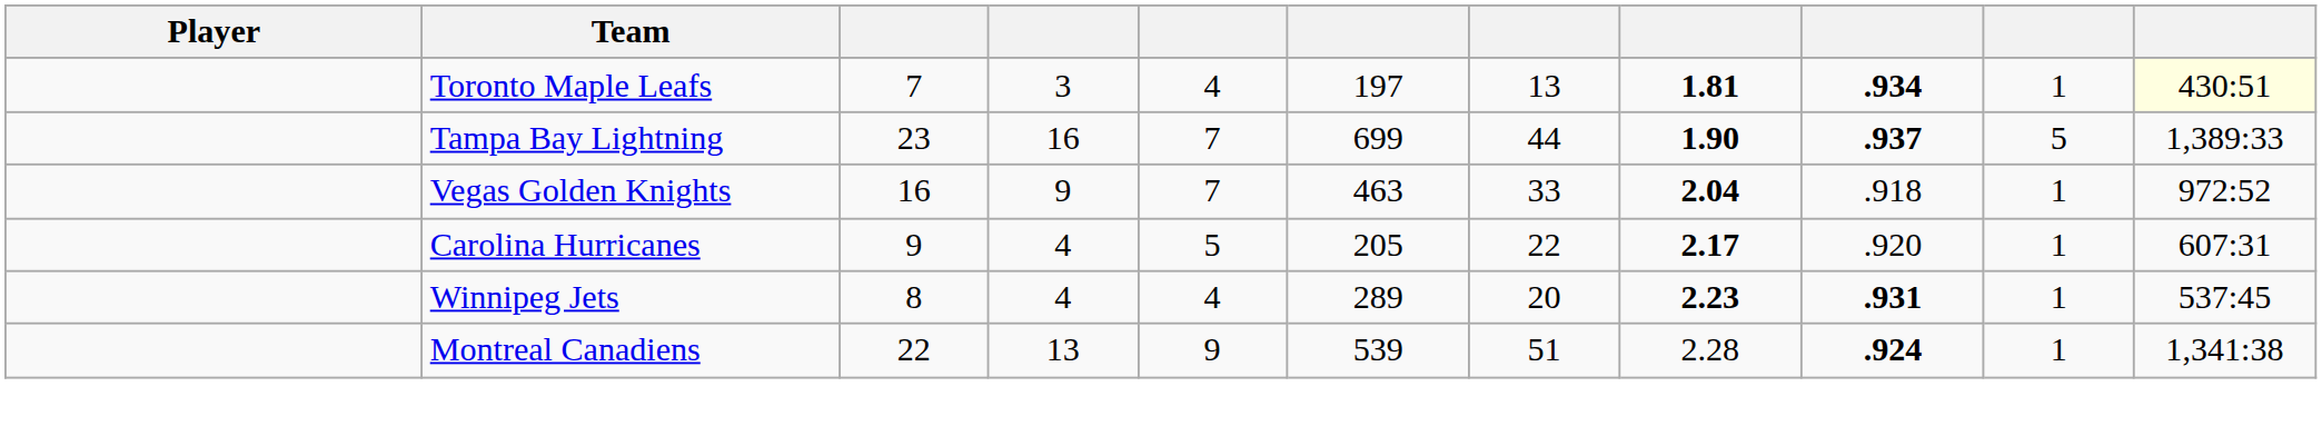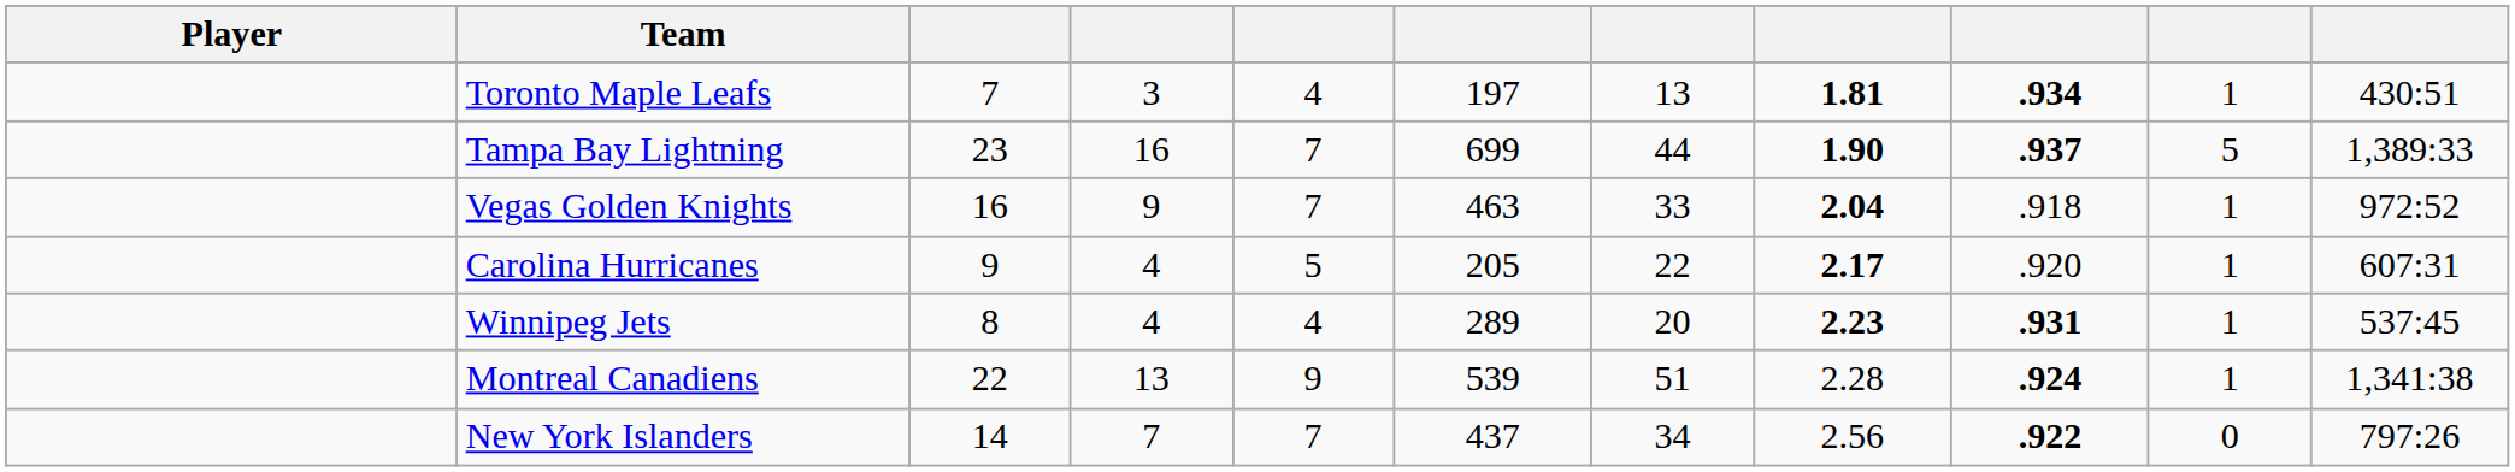Toronto Maple Leafs | column 11: lightyellow background -> no background
+ row: New York Islanders | 14 | 7 | 7 | 437 | 34 | 2.56 | .922 | 0 | 797:26
